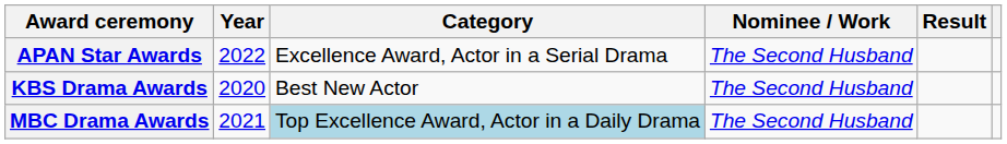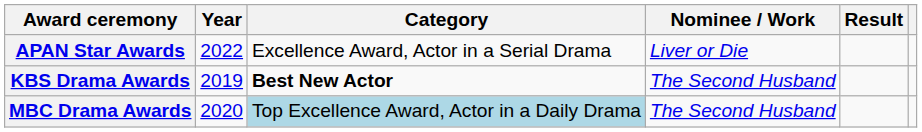APAN Star Awards | Nominee / Work: The Second Husband -> Liver or Die
KBS Drama Awards | Year: 2020 -> 2019
KBS Drama Awards | Category: normal -> bold
MBC Drama Awards | Year: 2021 -> 2020
